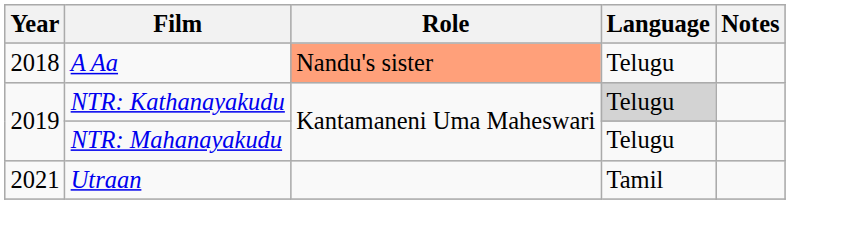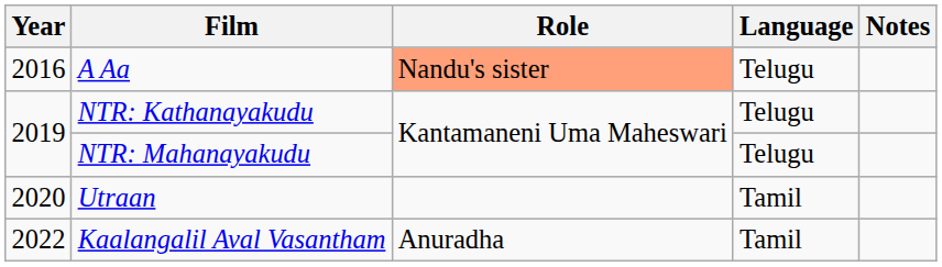A Aa | Year: 2018 -> 2016
NTR: Kathanayakudu | Language: lightgrey background -> no background
Utraan | Year: 2021 -> 2020
+ row: 2022 | Kaalangalil Aval Vasantham | Anuradha | Tamil
